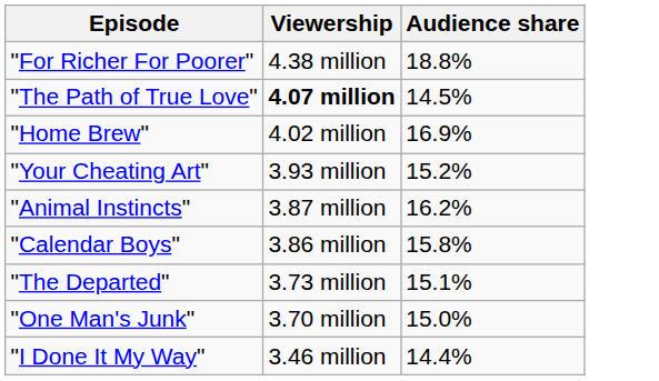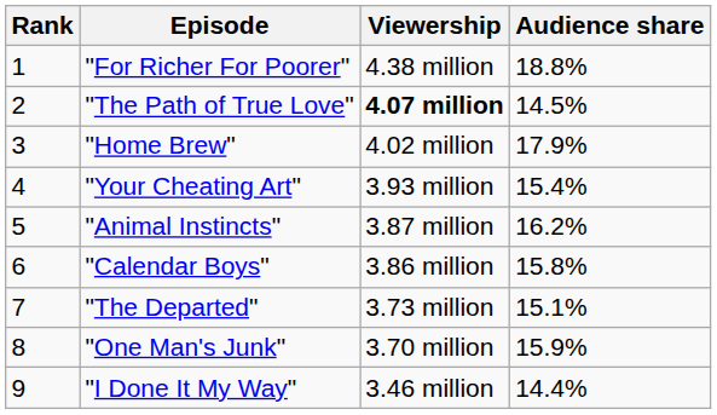+ column: Rank | 1 | 2 | 3 | 4 | 5 | 6 | 7 | 8 | 9
"Home Brew" | Audience share: 16.9% -> 17.9%
"Your Cheating Art" | Audience share: 15.2% -> 15.4%
"One Man's Junk" | Audience share: 15.0% -> 15.9%
